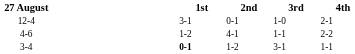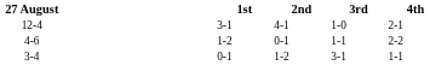12-4 | 2nd: 0-1 -> 4-1
4-6 | 2nd: 4-1 -> 0-1
3-4 | 1st: bold -> normal
